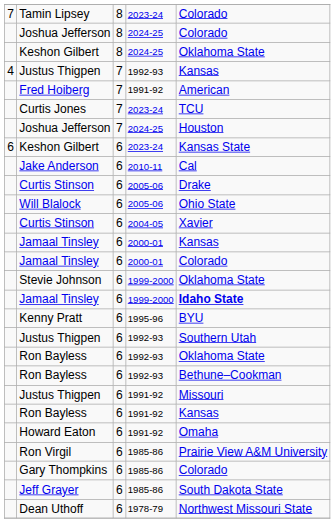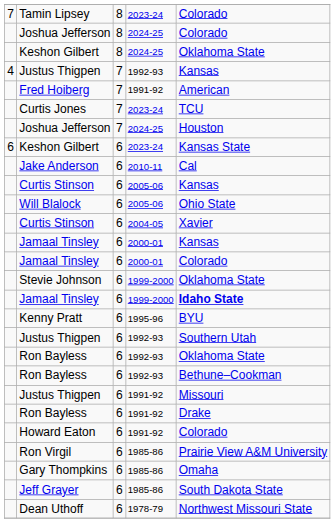Curtis Stinson / 2005-06 | column 5: Drake -> Kansas
Ron Bayless / 1991-92 | column 5: Kansas -> Drake
Howard Eaton | column 5: Omaha -> Colorado
Gary Thompkins | column 5: Colorado -> Omaha
